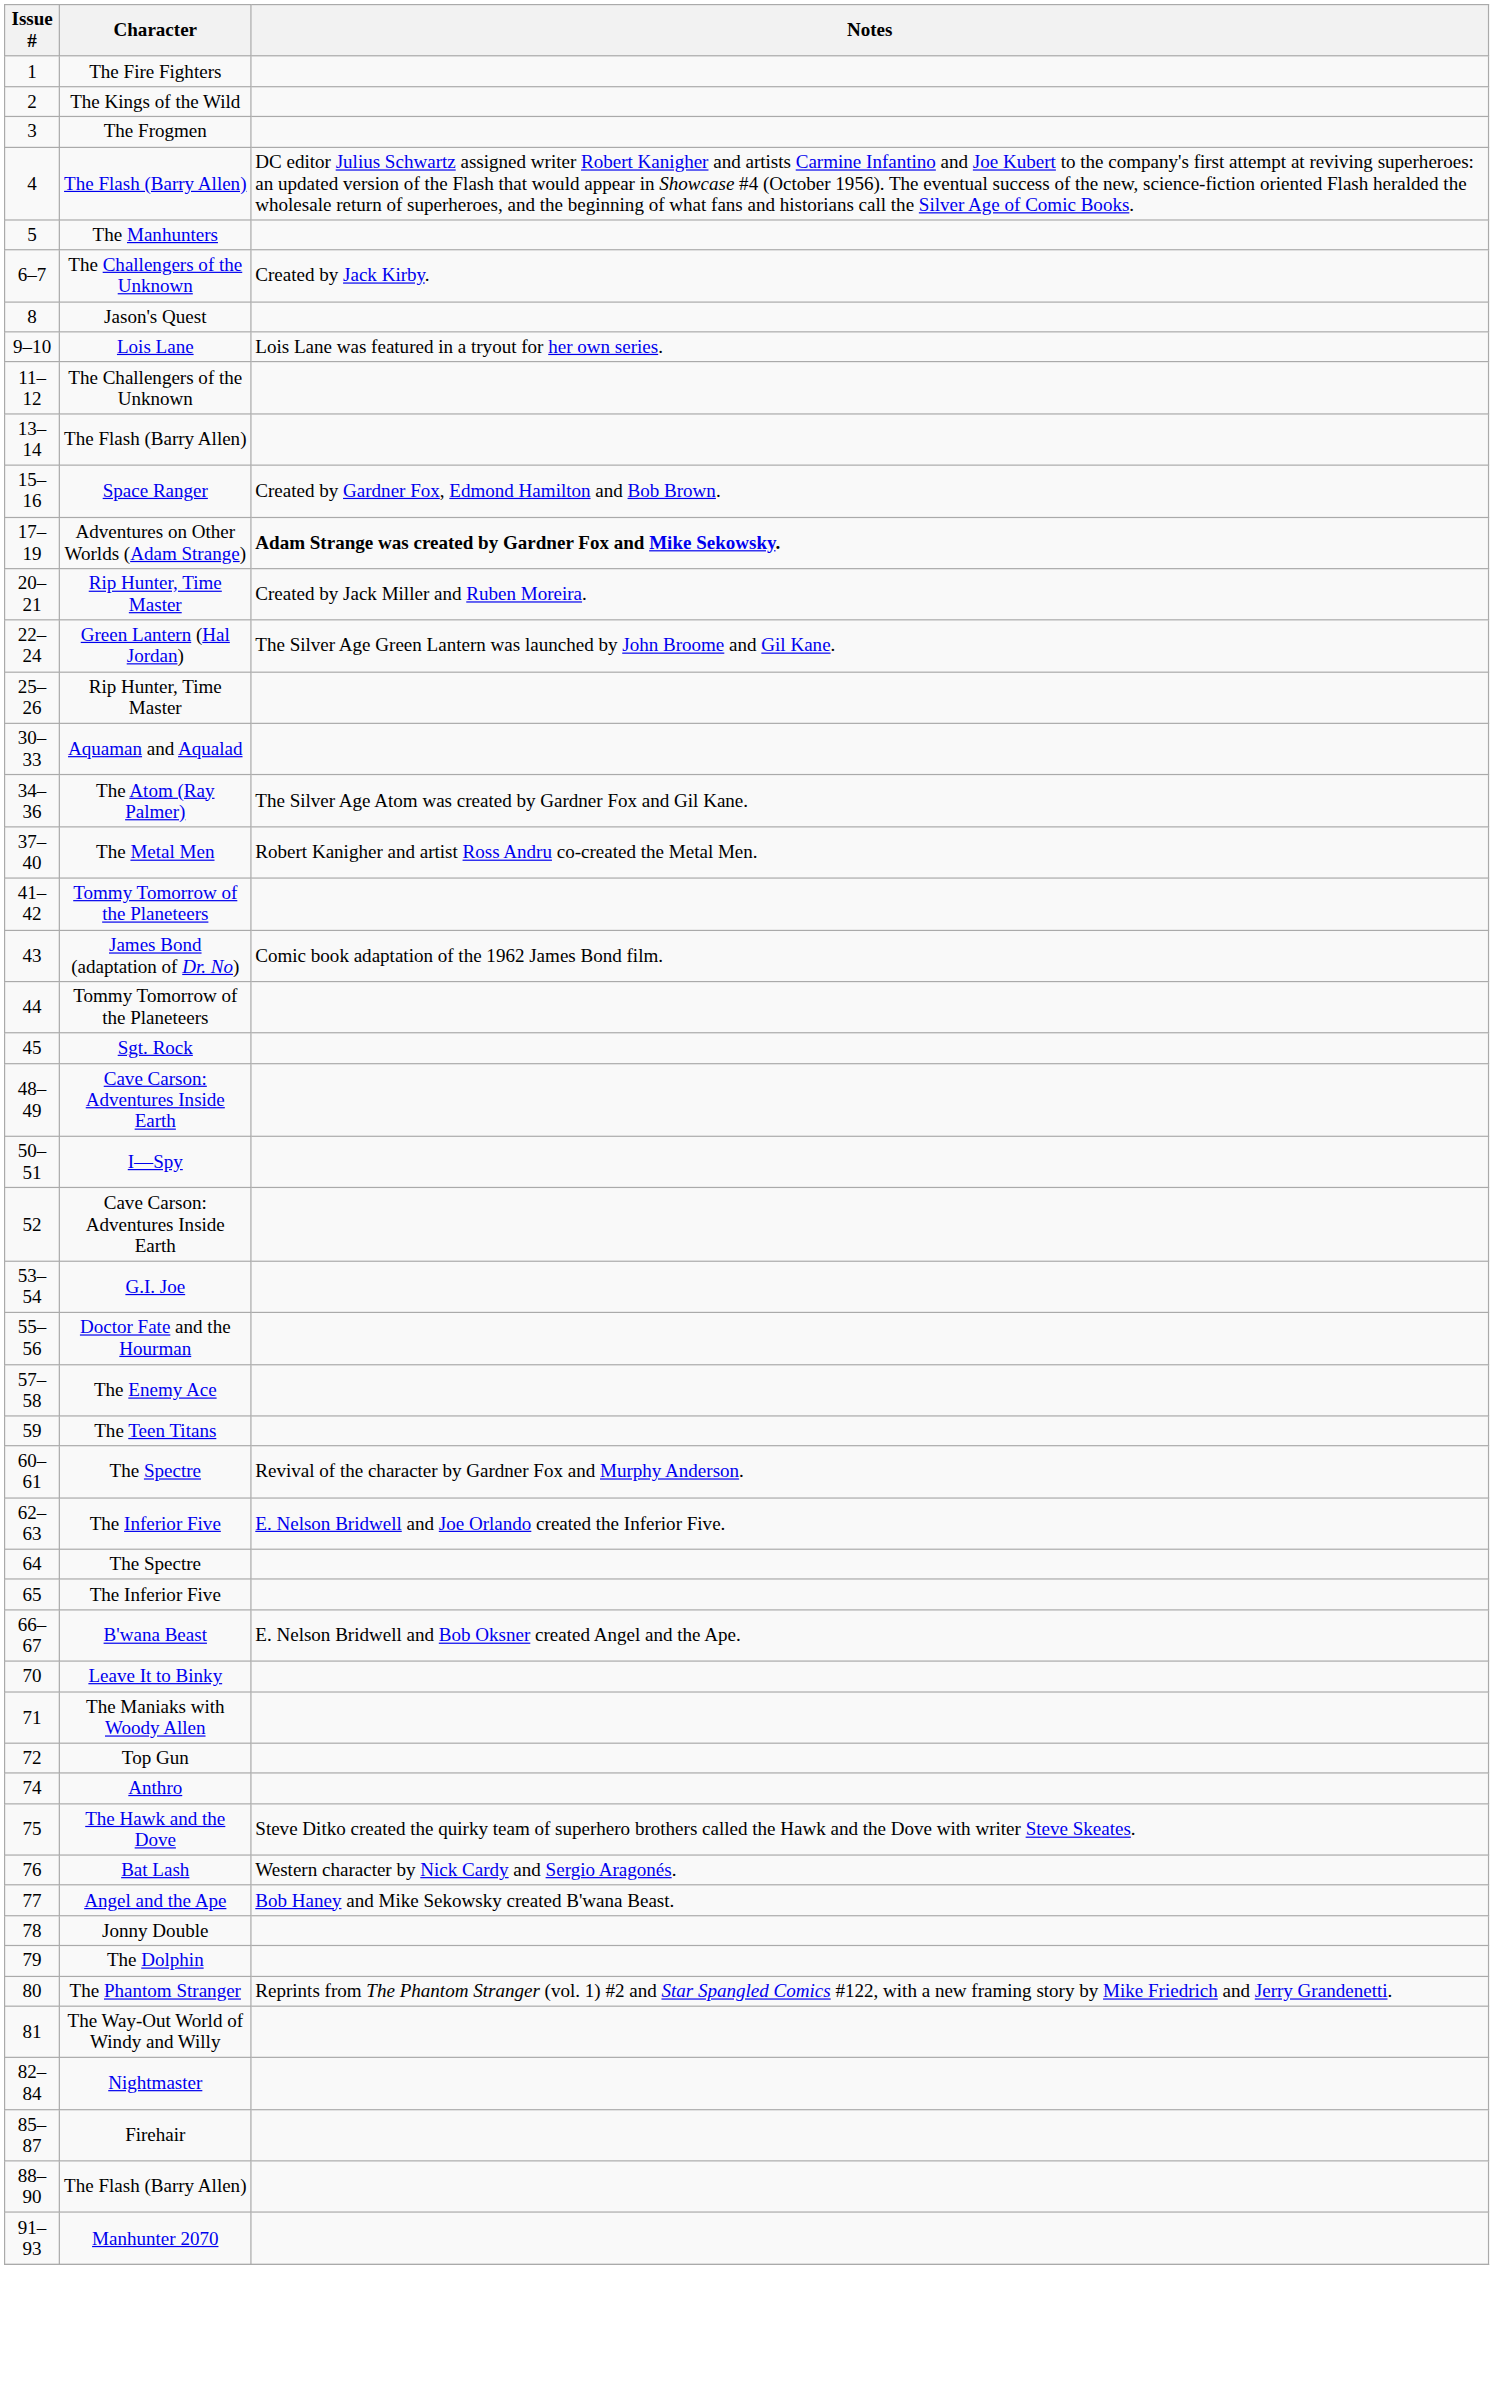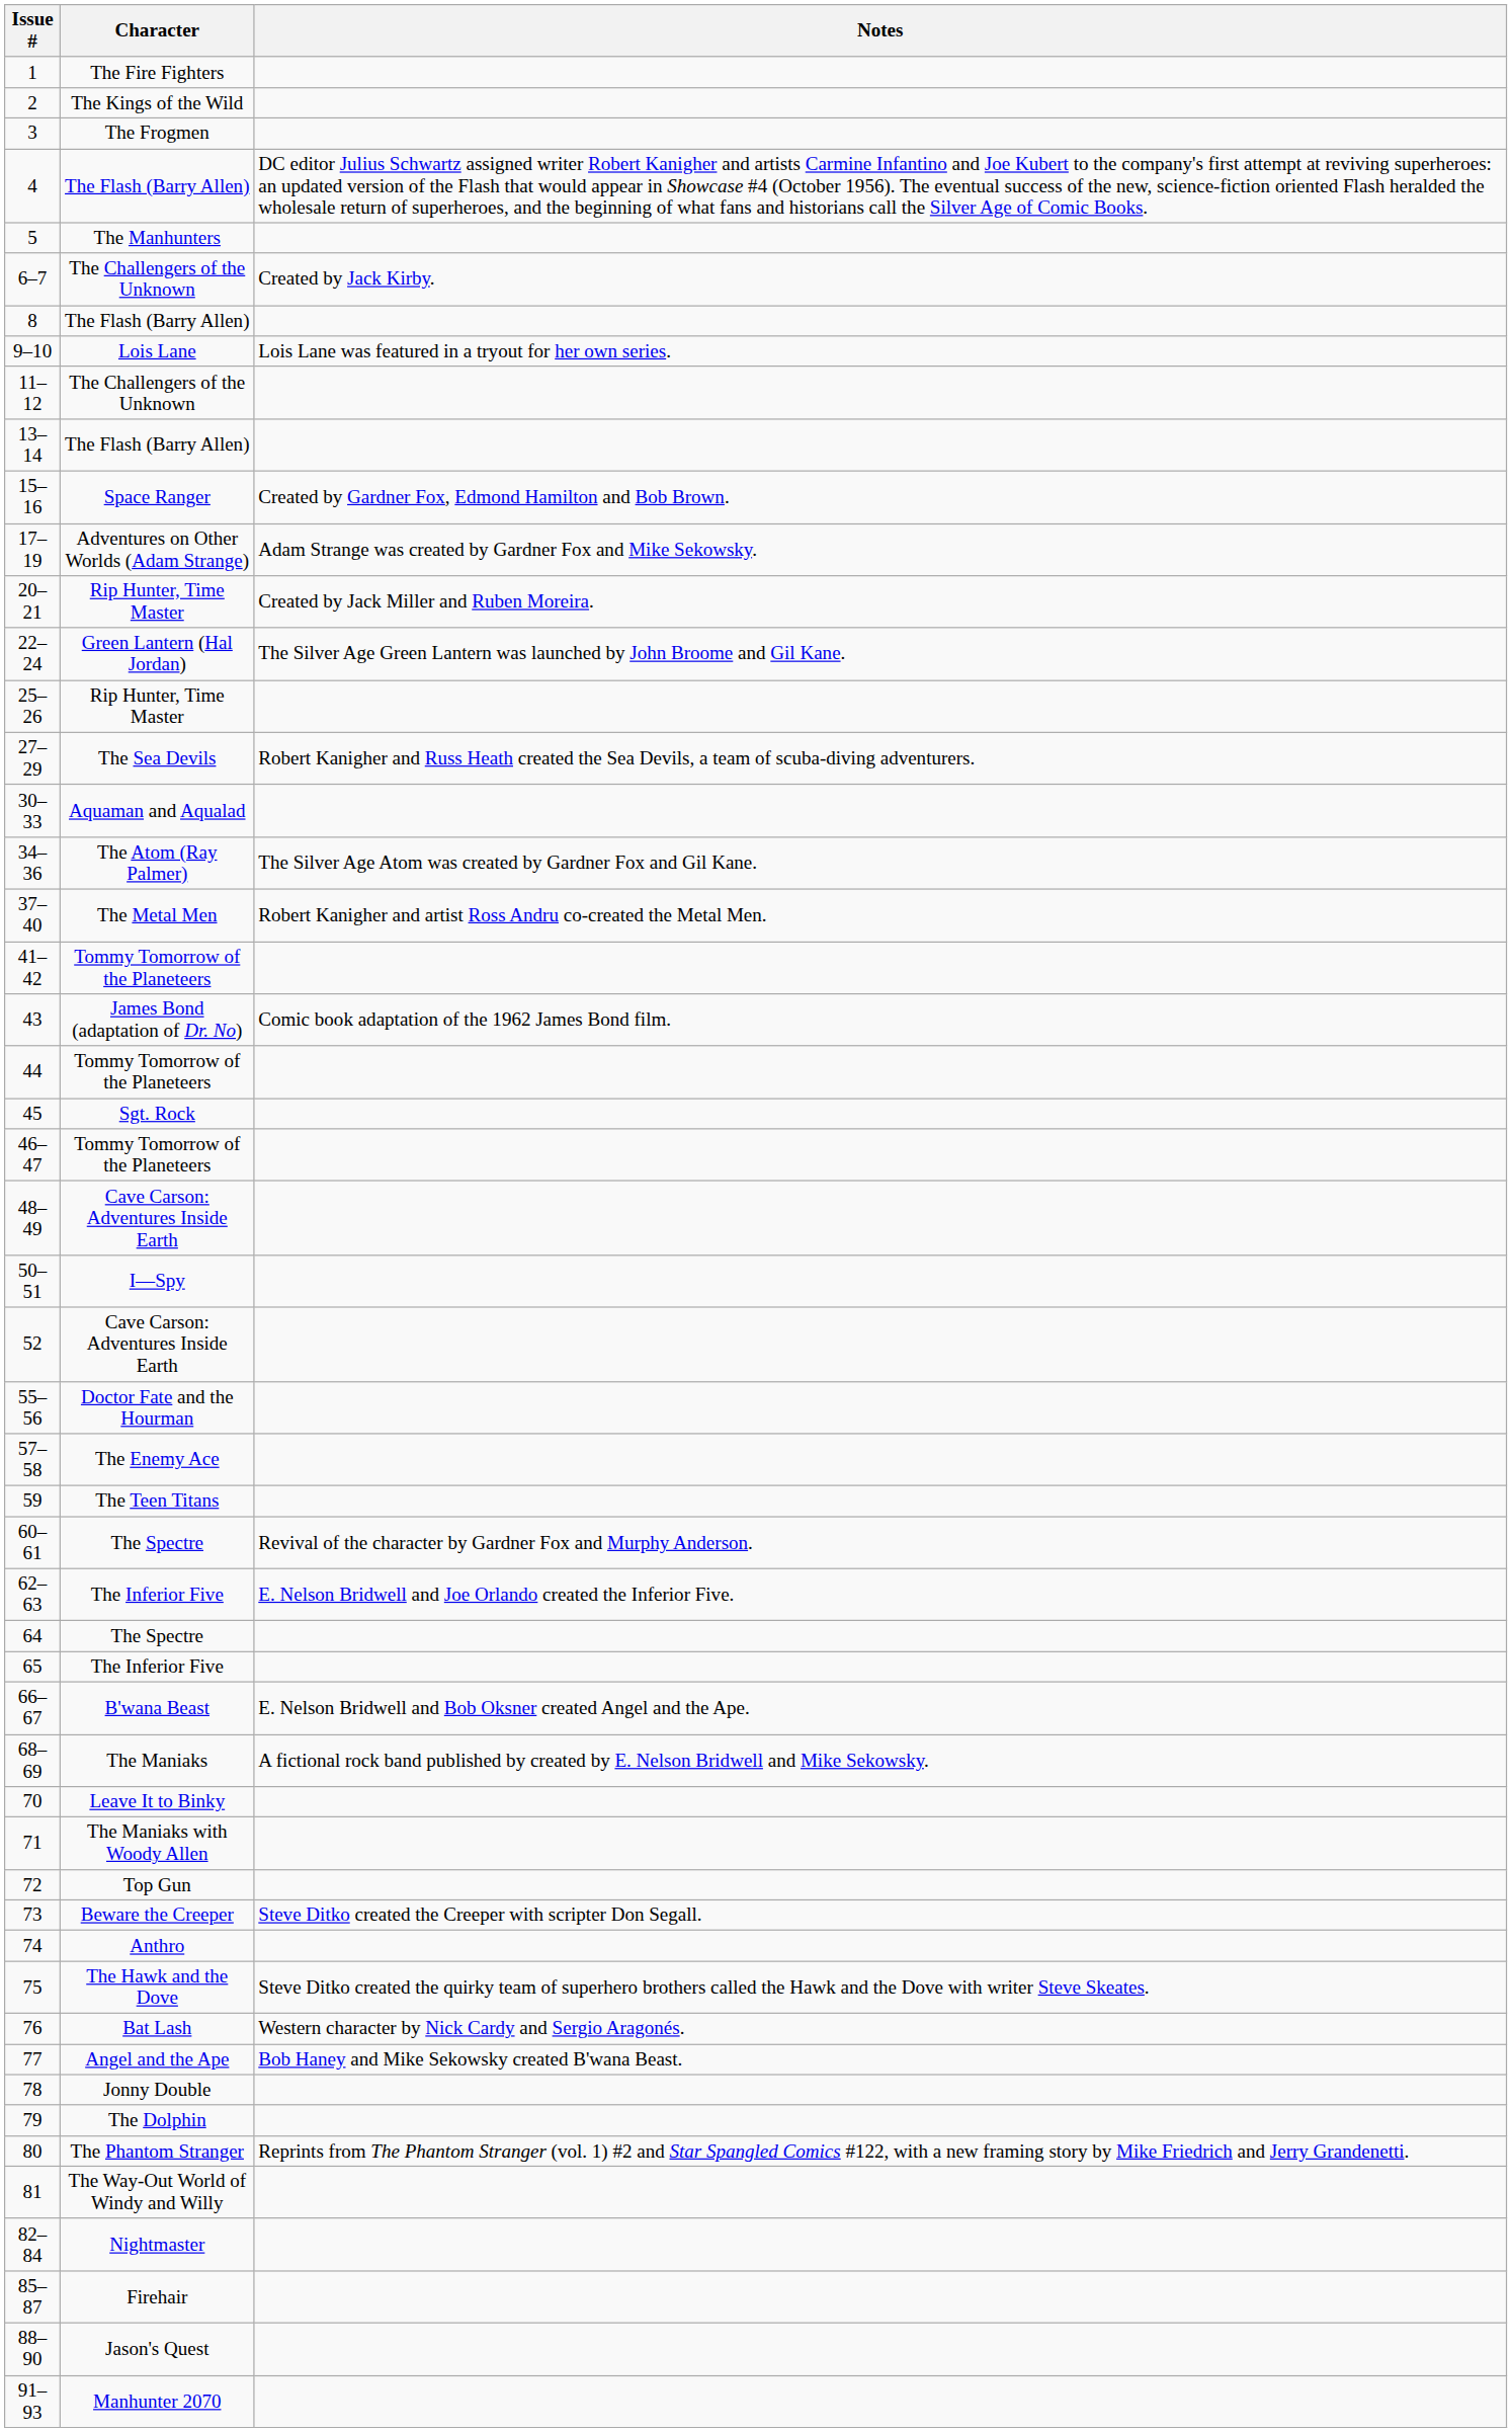8 | Character: Jason's Quest -> The Flash (Barry Allen)
17–19 | Notes: bold -> normal
+ row: 27–29 | The Sea Devils | Robert Kanigher and Russ Heath created the Sea Devils, a team of scuba-diving adventurers.
+ row: 46–47 | Tommy Tomorrow of the Planeteers
- row: 53–54 | G.I. Joe
+ row: 68–69 | The Maniaks | A fictional rock band published by created by E. Nelson Bridwell and Mike Sekowsky.
+ row: 73 | Beware the Creeper | Steve Ditko created the Creeper with scripter Don Segall.
88–90 | Character: The Flash (Barry Allen) -> Jason's Quest
